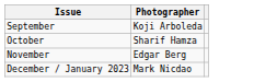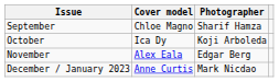+ column: Cover model | Chloe Magno | Ica Dy | Alex Eala | Anne Curtis
September | Photographer: Koji Arboleda -> Sharif Hamza
October | Photographer: Sharif Hamza -> Koji Arboleda
